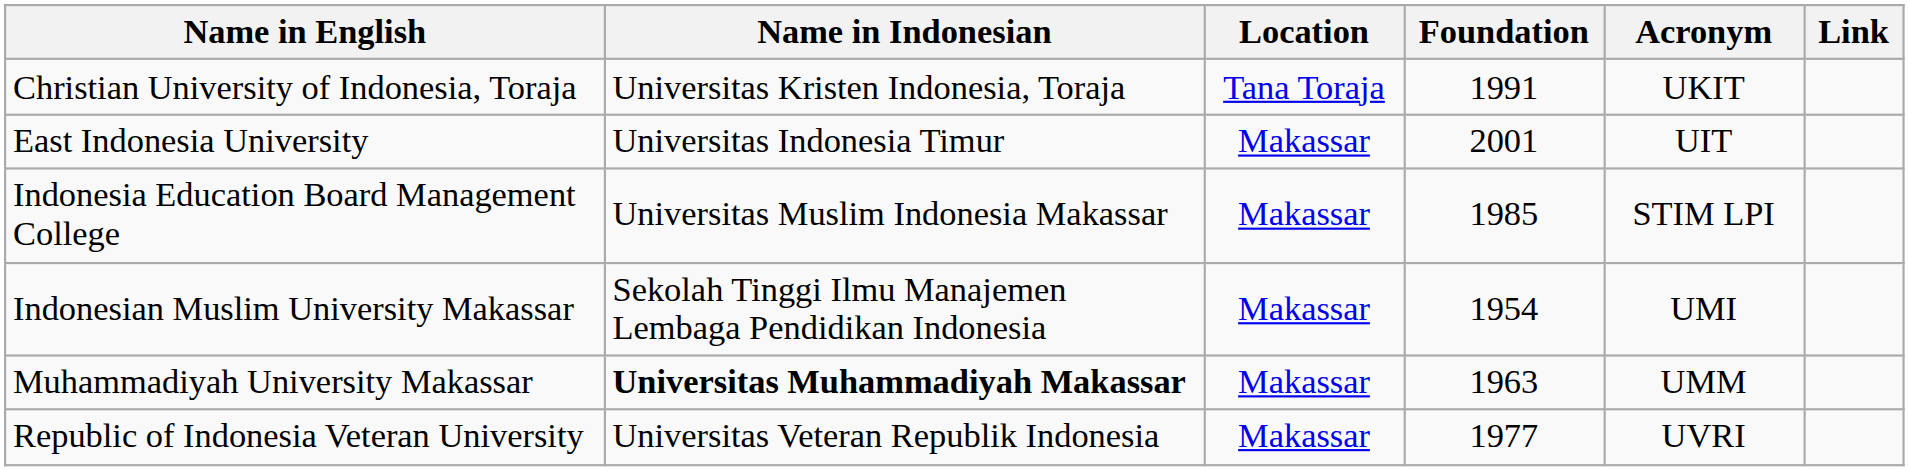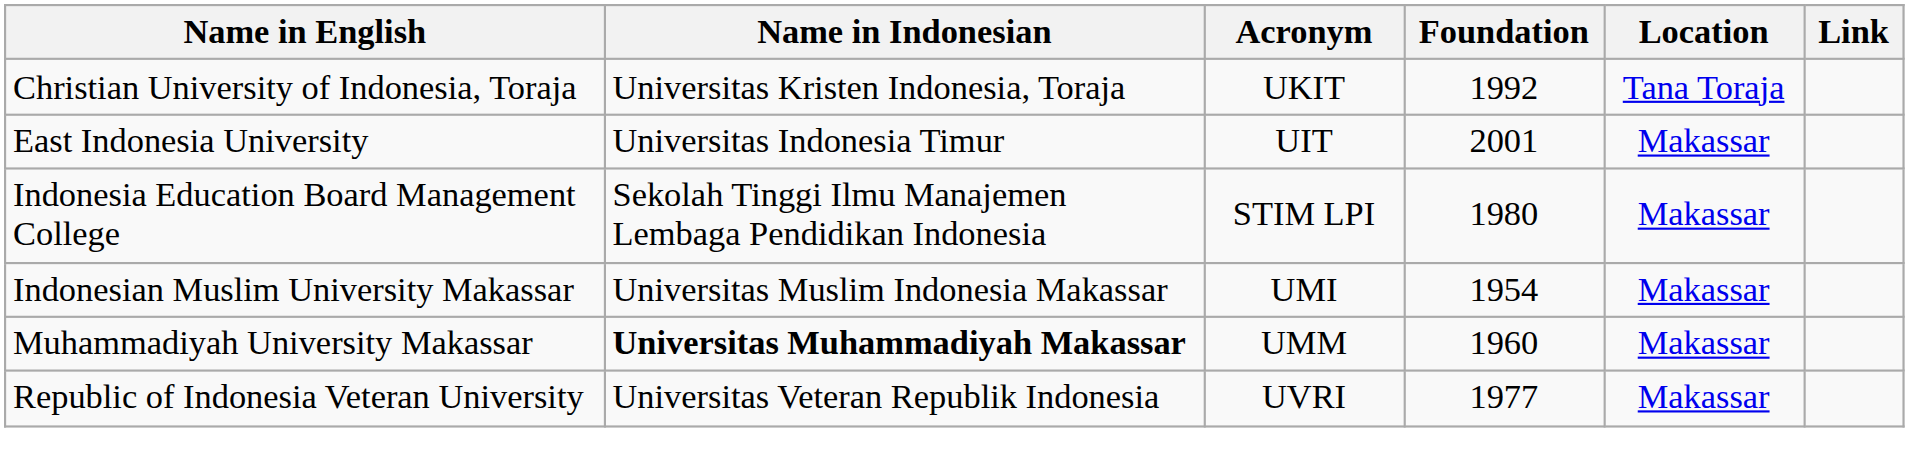columns swapped: Acronym <-> Location
Christian University of Indonesia, Toraja | Foundation: 1991 -> 1992
Indonesia Education Board Management College | Name in Indonesian: Universitas Muslim Indonesia Makassar -> Sekolah Tinggi Ilmu Manajemen Lembaga Pendidikan Indonesia
Indonesia Education Board Management College | Foundation: 1985 -> 1980
Indonesian Muslim University Makassar | Name in Indonesian: Sekolah Tinggi Ilmu Manajemen Lembaga Pendidikan Indonesia -> Universitas Muslim Indonesia Makassar
Muhammadiyah University Makassar | Foundation: 1963 -> 1960
